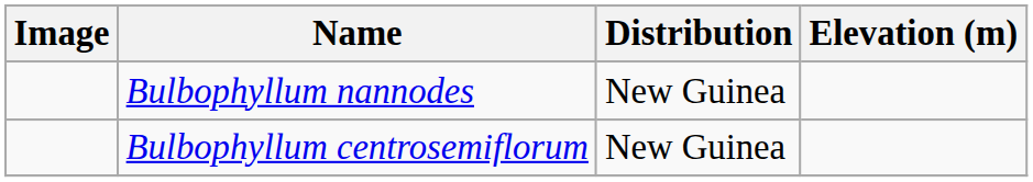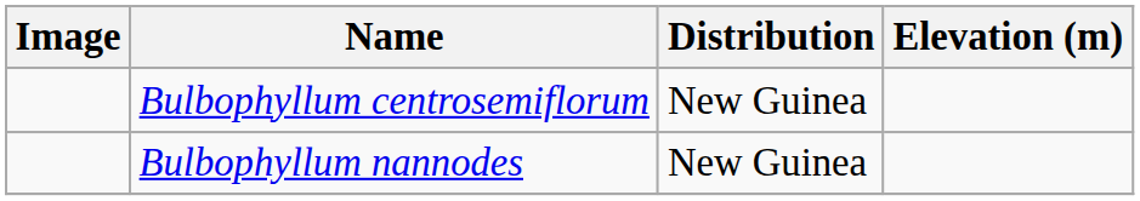rows swapped: Bulbophyllum centrosemiflorum <-> Bulbophyllum nannodes
